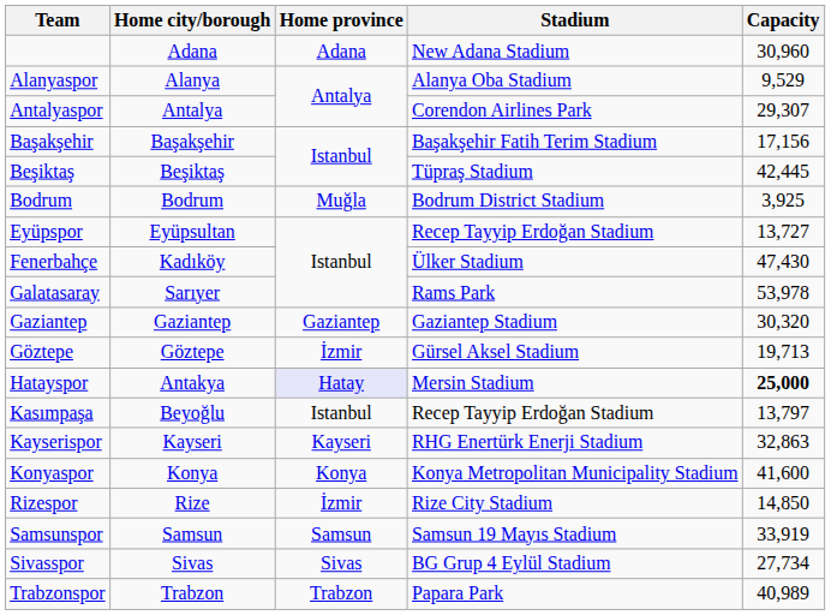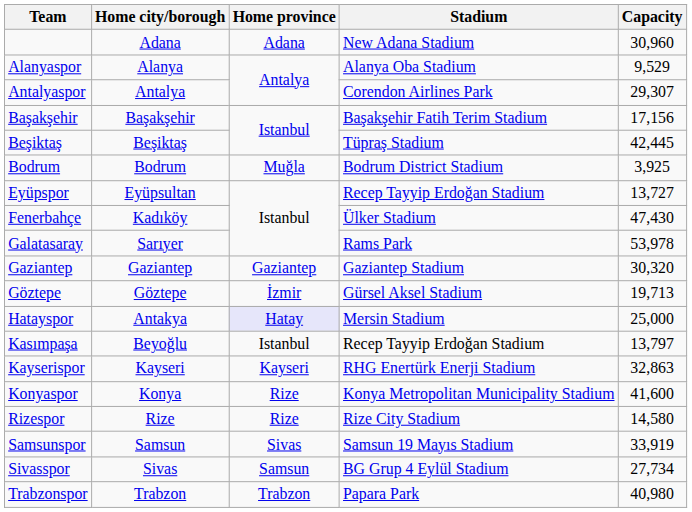Hatayspor | Capacity: bold -> normal
Konyaspor | Home province: Konya -> Rize
Rizespor | Home province: İzmir -> Rize
Rizespor | Capacity: 14,850 -> 14,580
Samsunspor | Home province: Samsun -> Sivas
Sivasspor | Home province: Sivas -> Samsun
Trabzonspor | Capacity: 40,989 -> 40,980
